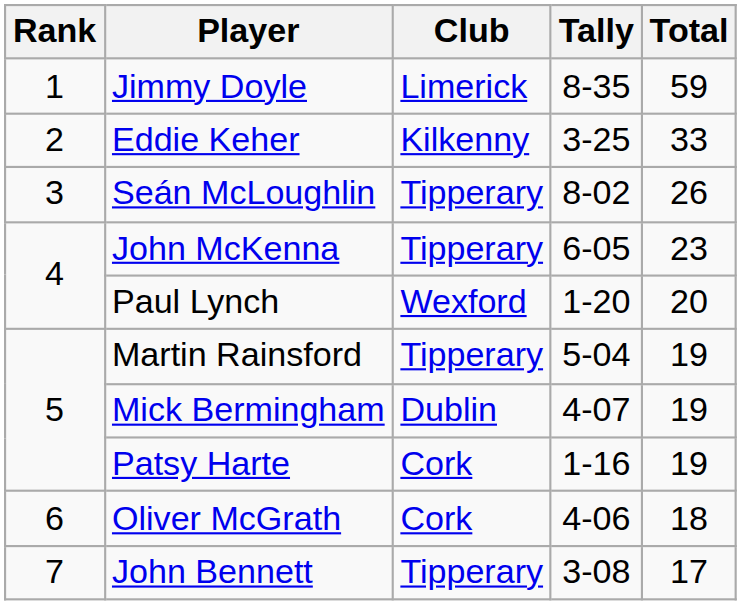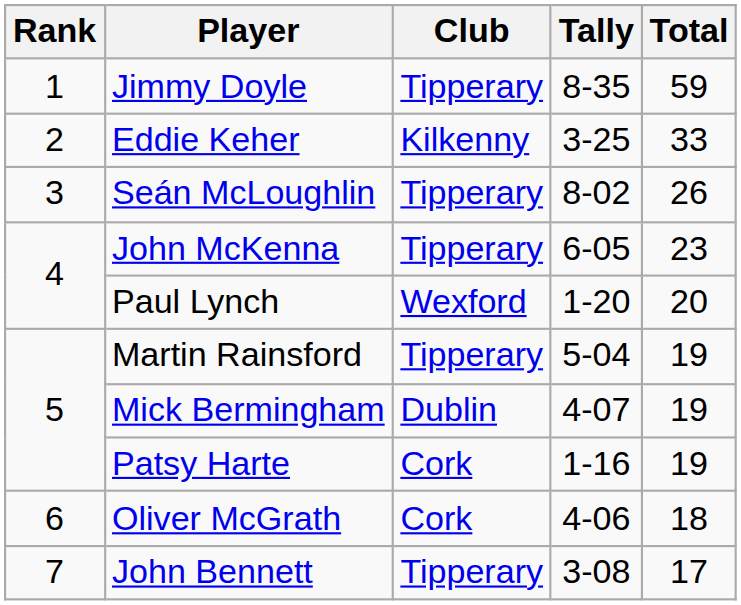Jimmy Doyle | Club: Limerick -> Tipperary
